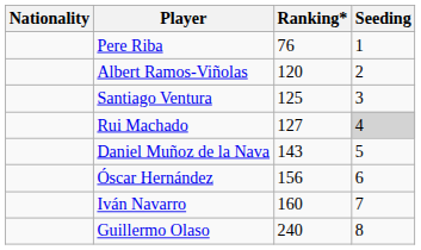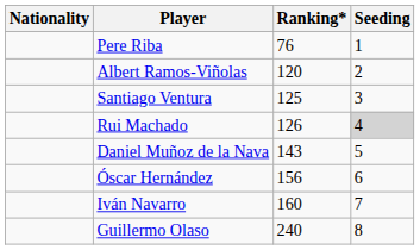Rui Machado | Ranking*: 127 -> 126
